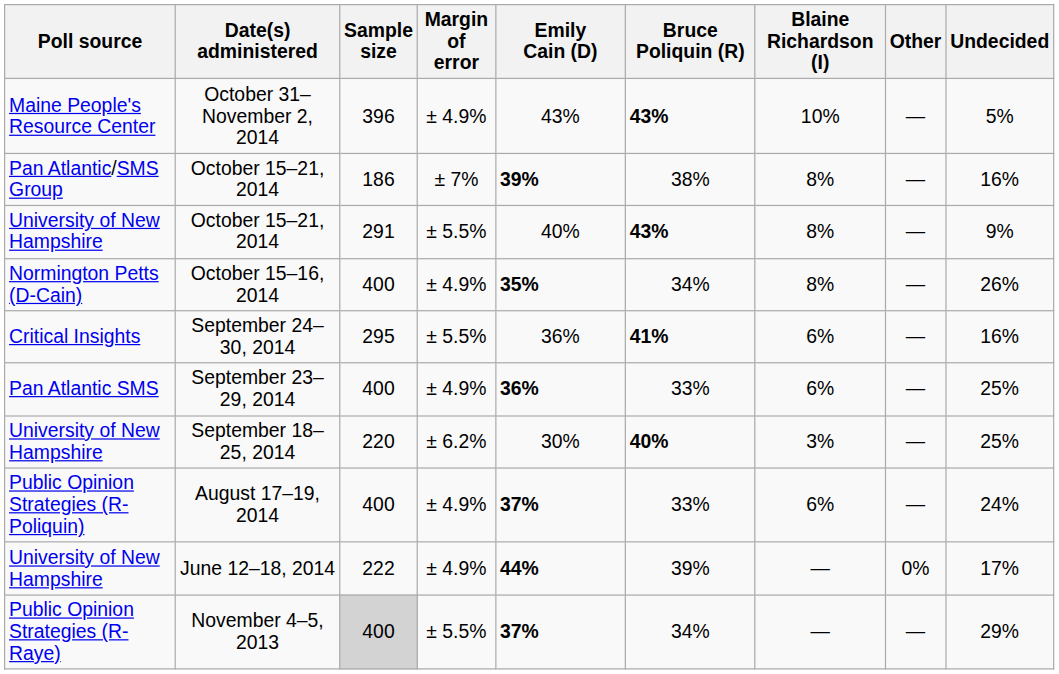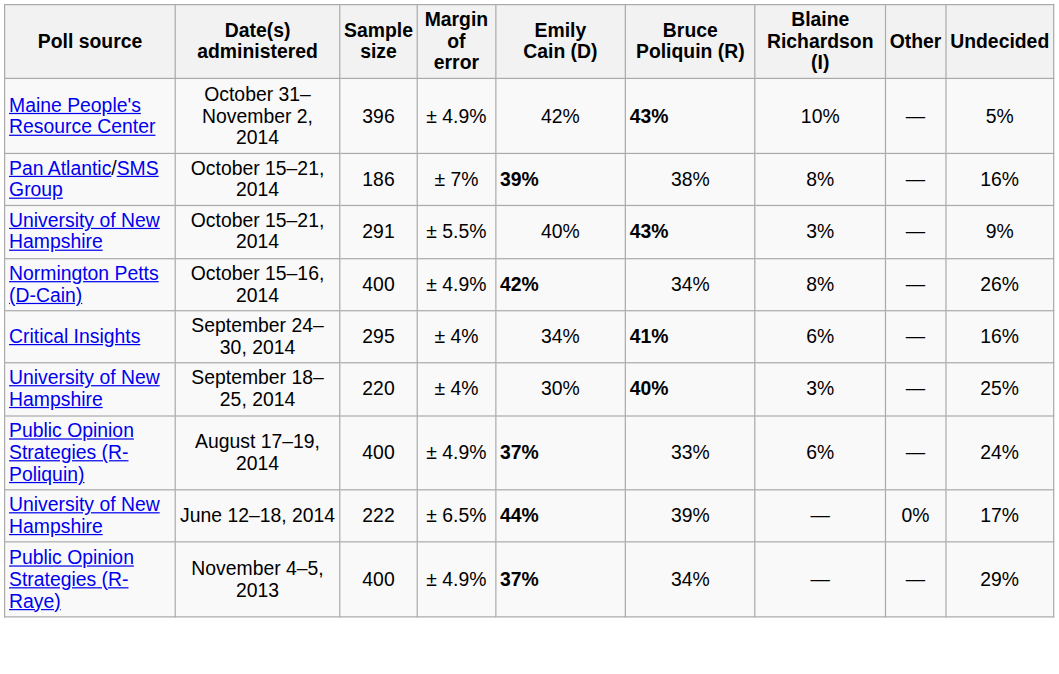October 31–November 2, 2014 | Emily Cain (D): 43% -> 42%
University of New Hampshire / October 15–21, 2014 | Blaine Richardson (I): 8% -> 3%
October 15–16, 2014 | Emily Cain (D): 35% -> 42%
September 24–30, 2014 | Margin of error: ± 5.5% -> ± 4%
September 24–30, 2014 | Emily Cain (D): 36% -> 34%
- row: Pan Atlantic SMS | September 23–29, 2014 | 400 | ± 4.9% | 36% | 33% | 6% | — | 25%
September 18–25, 2014 | Margin of error: ± 6.2% -> ± 4%
June 12–18, 2014 | Margin of error: ± 4.9% -> ± 6.5%
November 4–5, 2013 | Sample size: lightgrey background -> no background
November 4–5, 2013 | Margin of error: ± 5.5% -> ± 4.9%
